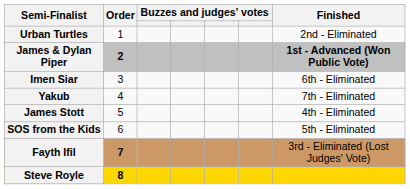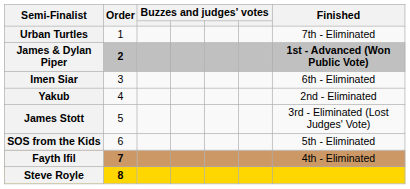Urban Turtles | Finished: 2nd - Eliminated -> 7th - Eliminated
Yakub | Finished: 7th - Eliminated -> 2nd - Eliminated
James Stott | Finished: 4th - Eliminated -> 3rd - Eliminated (Lost Judges' Vote)
Fayth Ifil | Finished: 3rd - Eliminated (Lost Judges' Vote) -> 4th - Eliminated
